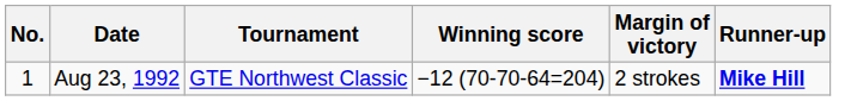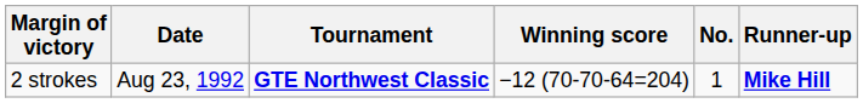columns swapped: No. <-> Margin of victory
Aug 23, 1992 | Tournament: normal -> bold
